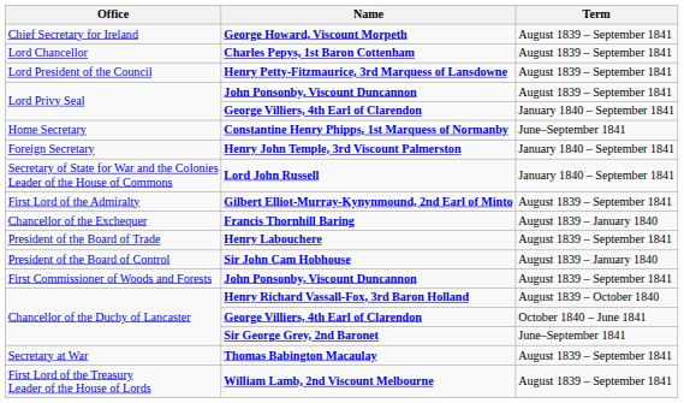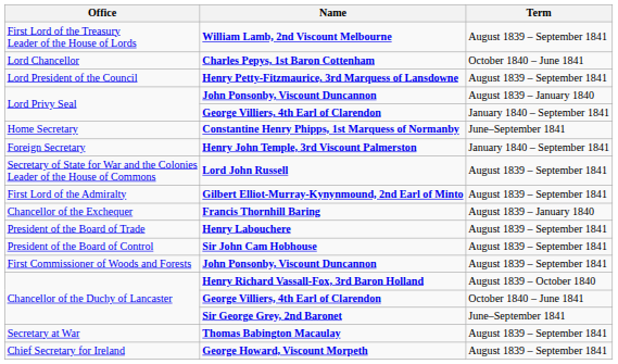rows swapped: William Lamb, 2nd Viscount Melbourne <-> George Howard, Viscount Morpeth
Charles Pepys, 1st Baron Cottenham | Term: August 1839 – September 1841 -> October 1840 – June 1841
Lord Privy Seal / John Ponsonby, Viscount Duncannon | Term: August 1839 – September 1841 -> August 1839 – January 1840
Lord John Russell | Term: January 1840 – September 1841 -> August 1839 – September 1841
Sir John Cam Hobhouse | Term: August 1839 – January 1840 -> August 1839 – September 1841
